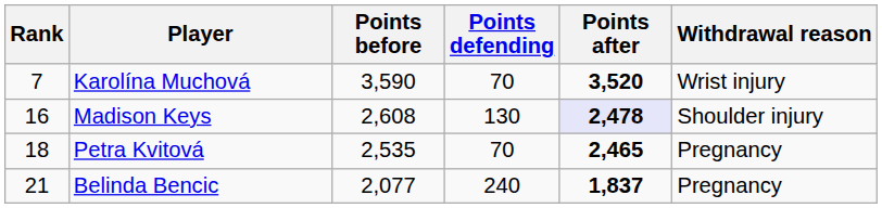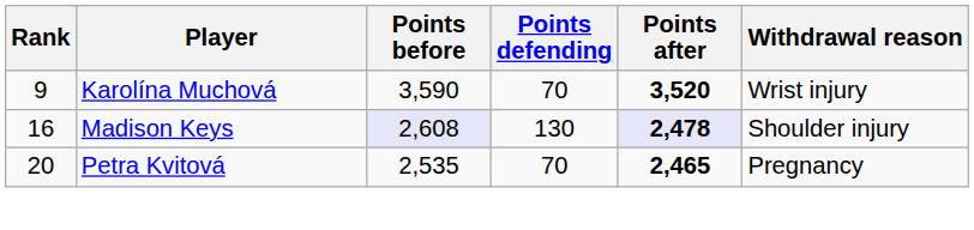Karolína Muchová | Rank: 7 -> 9
Madison Keys | Points before: no background -> lavender background
Petra Kvitová | Rank: 18 -> 20
- row: 21 | Belinda Bencic | 2,077 | 240 | 1,837 | Pregnancy
